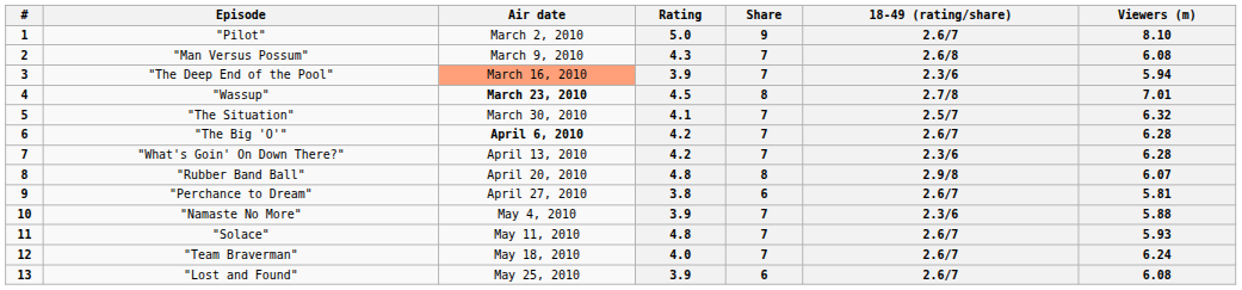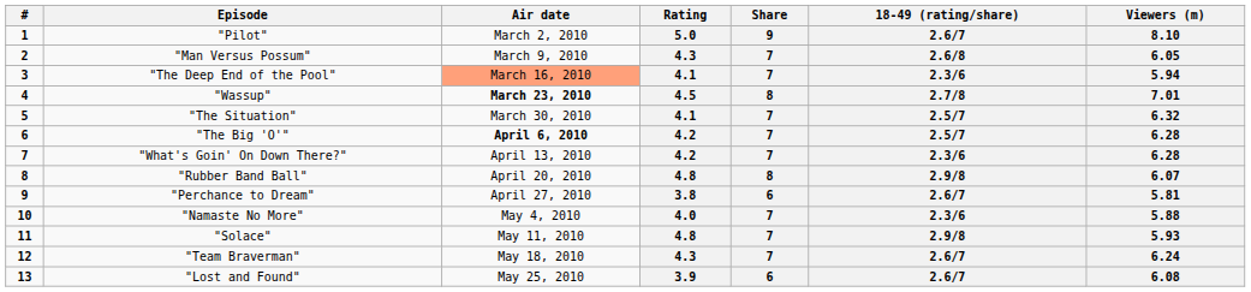"Man Versus Possum" | Viewers (m): 6.08 -> 6.05
"The Deep End of the Pool" | Rating: 3.9 -> 4.1
"The Big 'O'" | 18-49 (rating/share): 2.6/7 -> 2.5/7
"Namaste No More" | Rating: 3.9 -> 4.0
"Solace" | 18-49 (rating/share): 2.6/7 -> 2.9/8
"Team Braverman" | Rating: 4.0 -> 4.3
